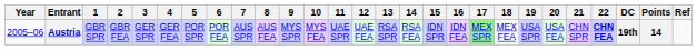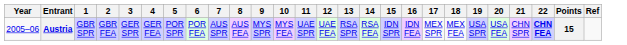- column: DC | 19th
Austria | 17: lightgreen background -> no background
Austria | Points: 14 -> 15
